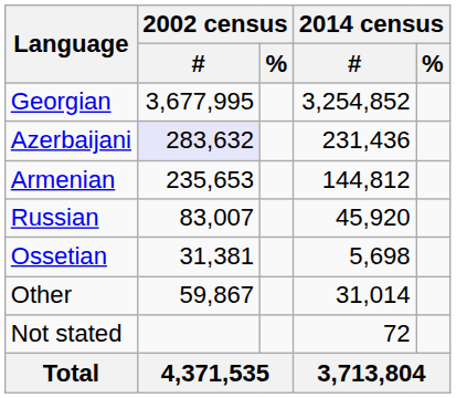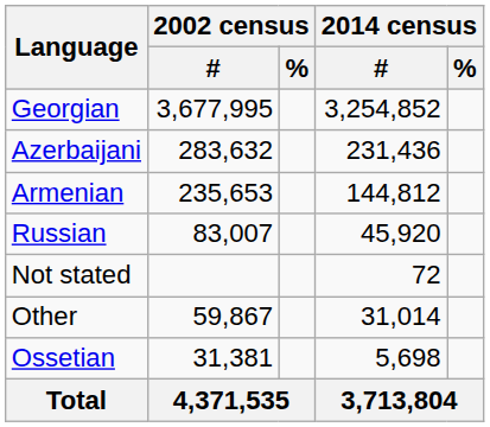Azerbaijani | 2002 census / #: lavender background -> no background
rows swapped: Ossetian <-> Not stated
